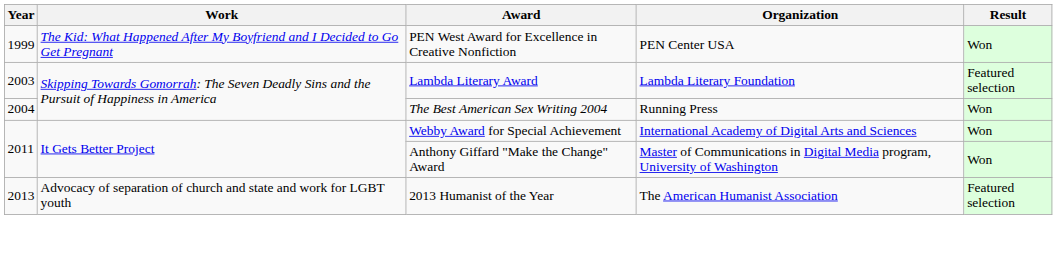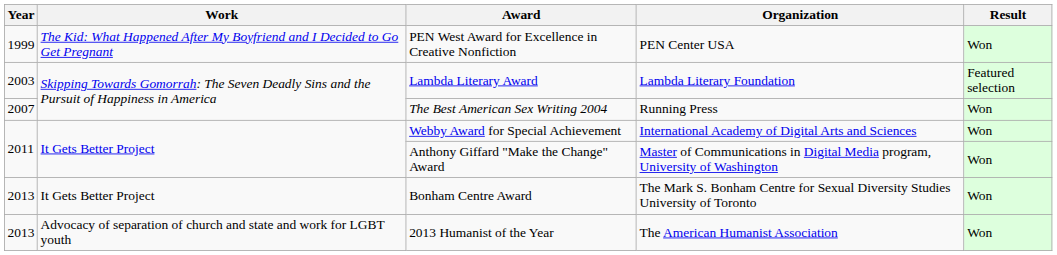The Best American Sex Writing 2004 | Year: 2004 -> 2007
+ row: 2013 | It Gets Better Project | Bonham Centre Award | The Mark S. Bonham Centre for Sexual Diversity Studies University of Toronto | Won
2013 Humanist of the Year | Result: Featured selection -> Won
